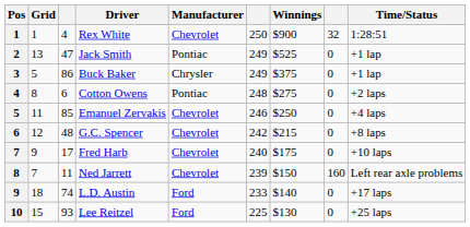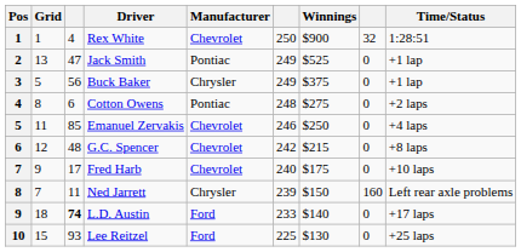Buck Baker | column 3: 86 -> 56
Ned Jarrett | Manufacturer: Chevrolet -> Chrysler
L.D. Austin | column 3: normal -> bold
